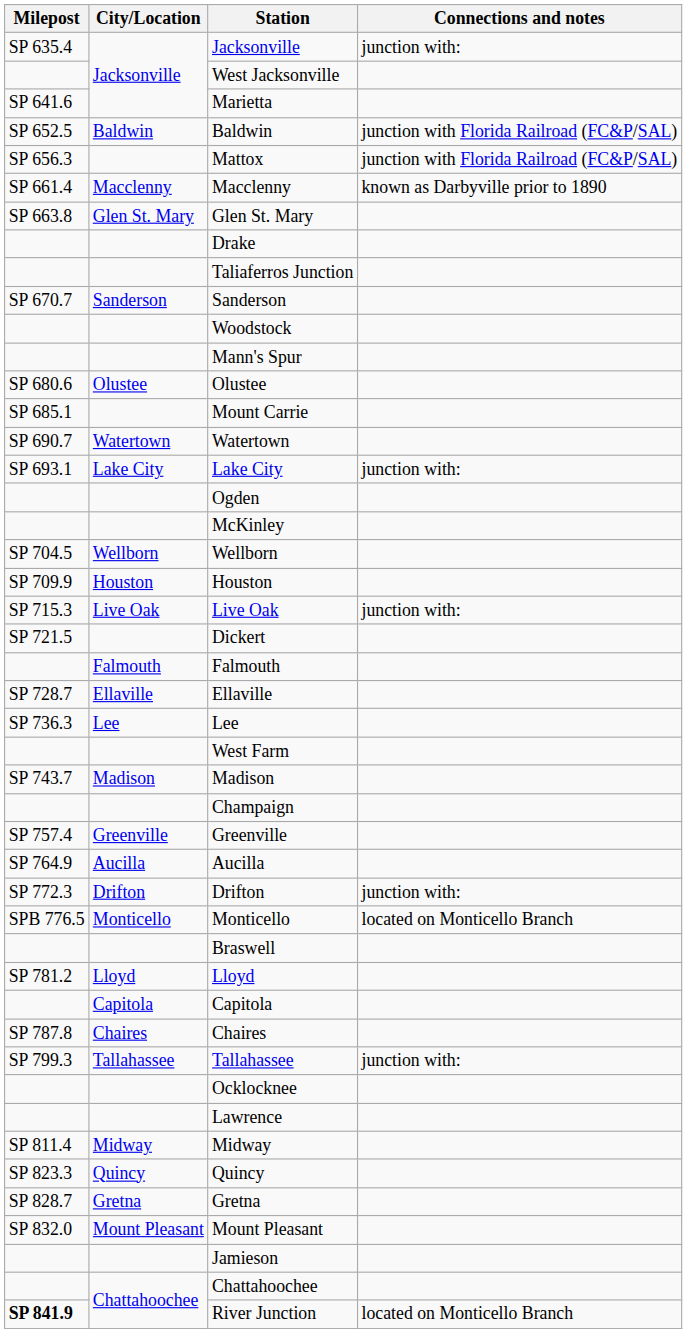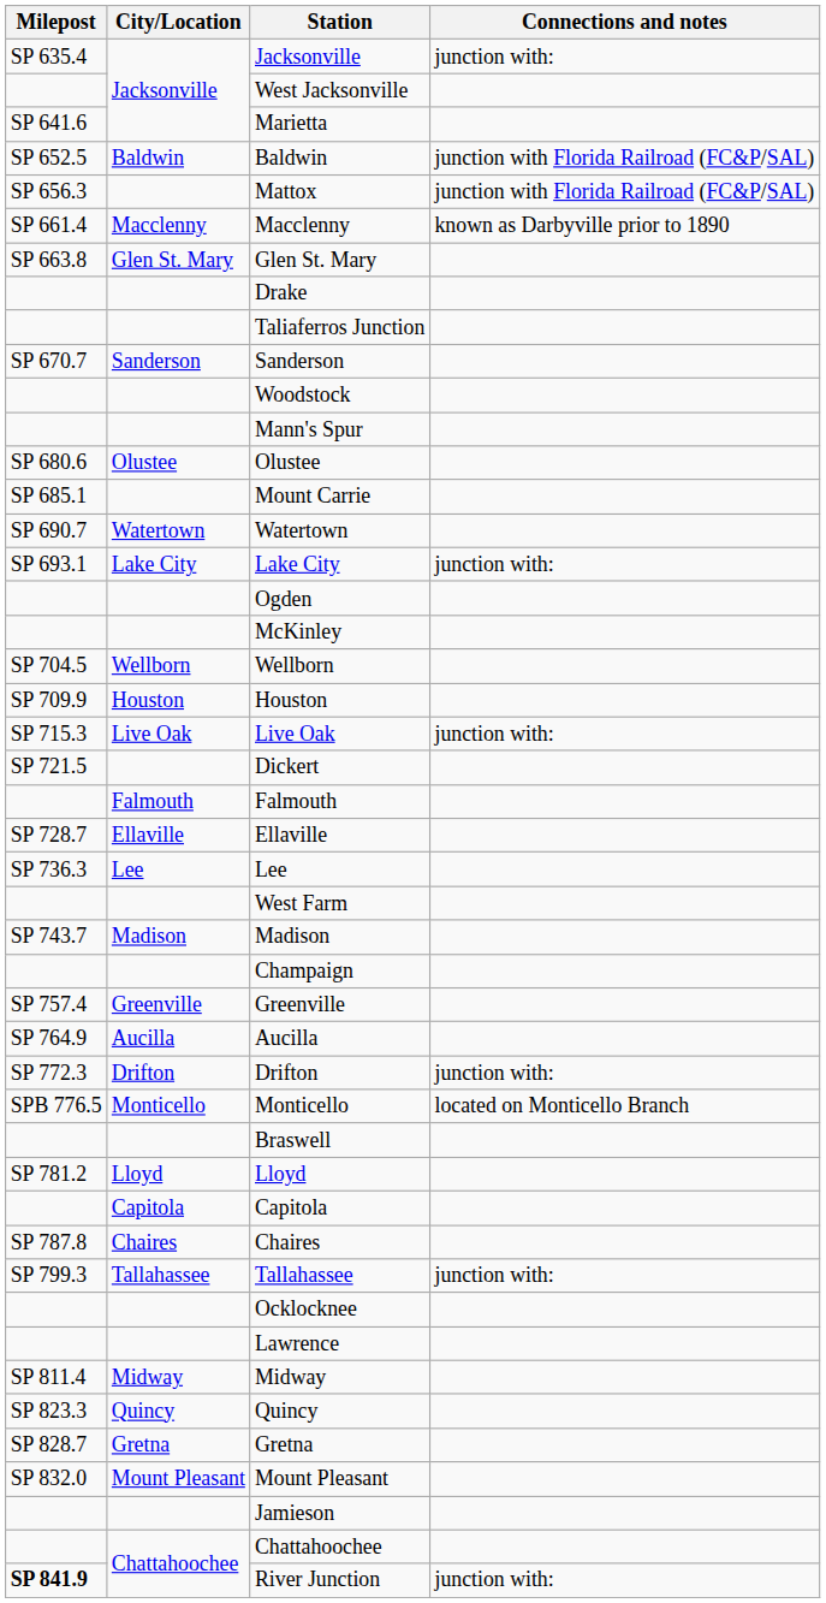River Junction | Connections and notes: located on Monticello Branch -> junction with:
